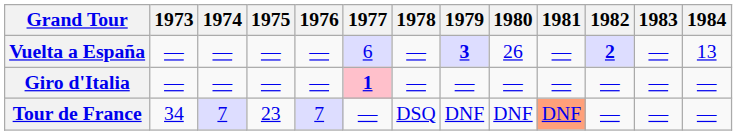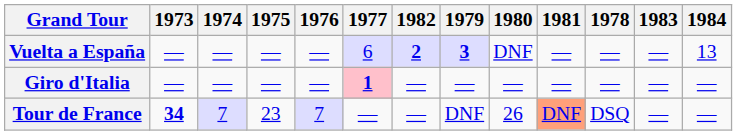columns swapped: 1978 <-> 1982
Vuelta a España | 1980: 26 -> DNF
Tour de France | 1973: normal -> bold
Tour de France | 1980: DNF -> 26
